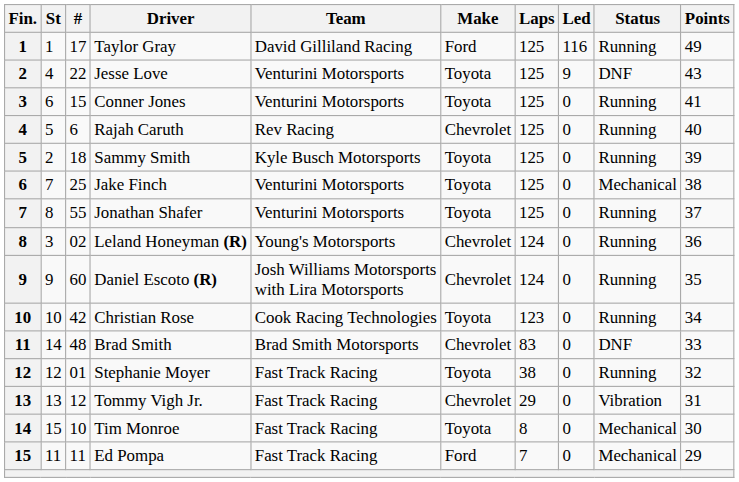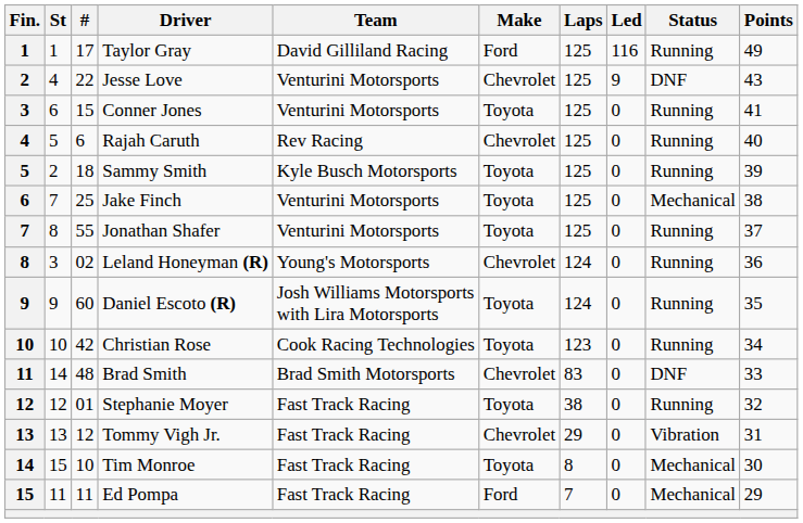Jesse Love | Make: Toyota -> Chevrolet
Daniel Escoto (R) | Make: Chevrolet -> Toyota
